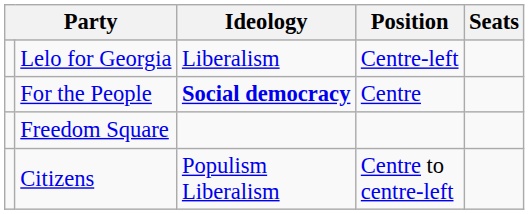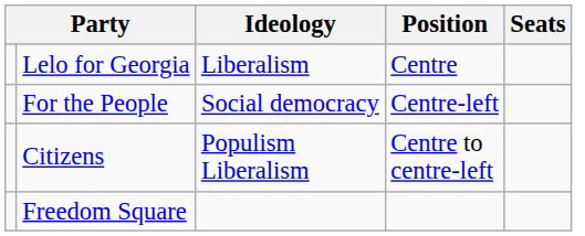Lelo for Georgia | Position: Centre-left -> Centre
For the People | Ideology: bold -> normal
For the People | Position: Centre -> Centre-left
rows swapped: Citizens <-> Freedom Square
